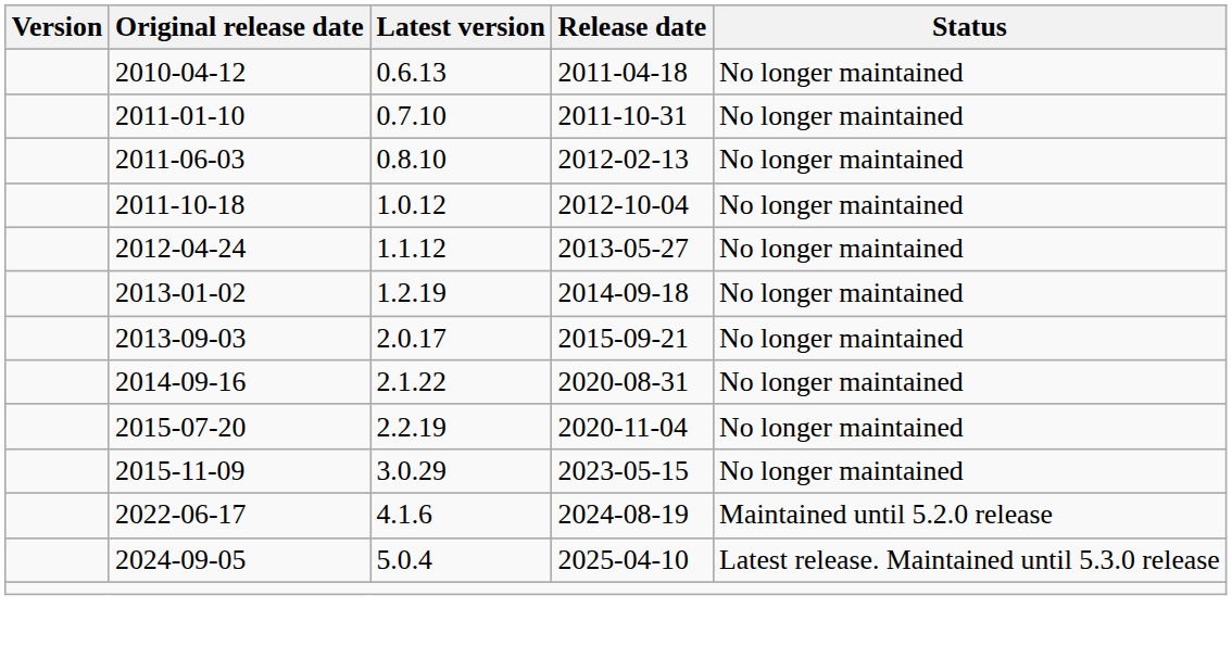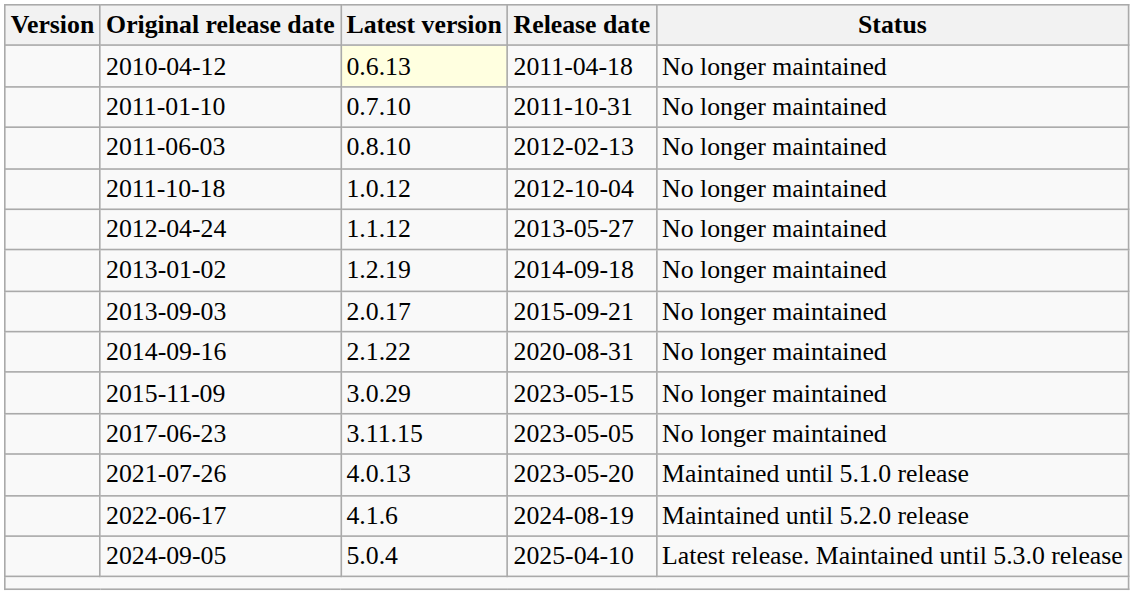2010-04-12 | Latest version: no background -> lightyellow background
- row: 2015-07-20 | 2.2.19 | 2020-11-04 | No longer maintained
+ row: 2017-06-23 | 3.11.15 | 2023-05-05 | No longer maintained
+ row: 2021-07-26 | 4.0.13 | 2023-05-20 | Maintained until 5.1.0 release
